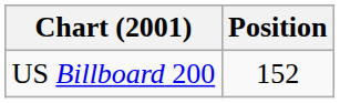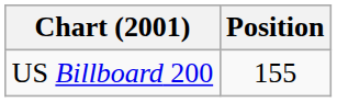US Billboard 200 | Position: 152 -> 155
